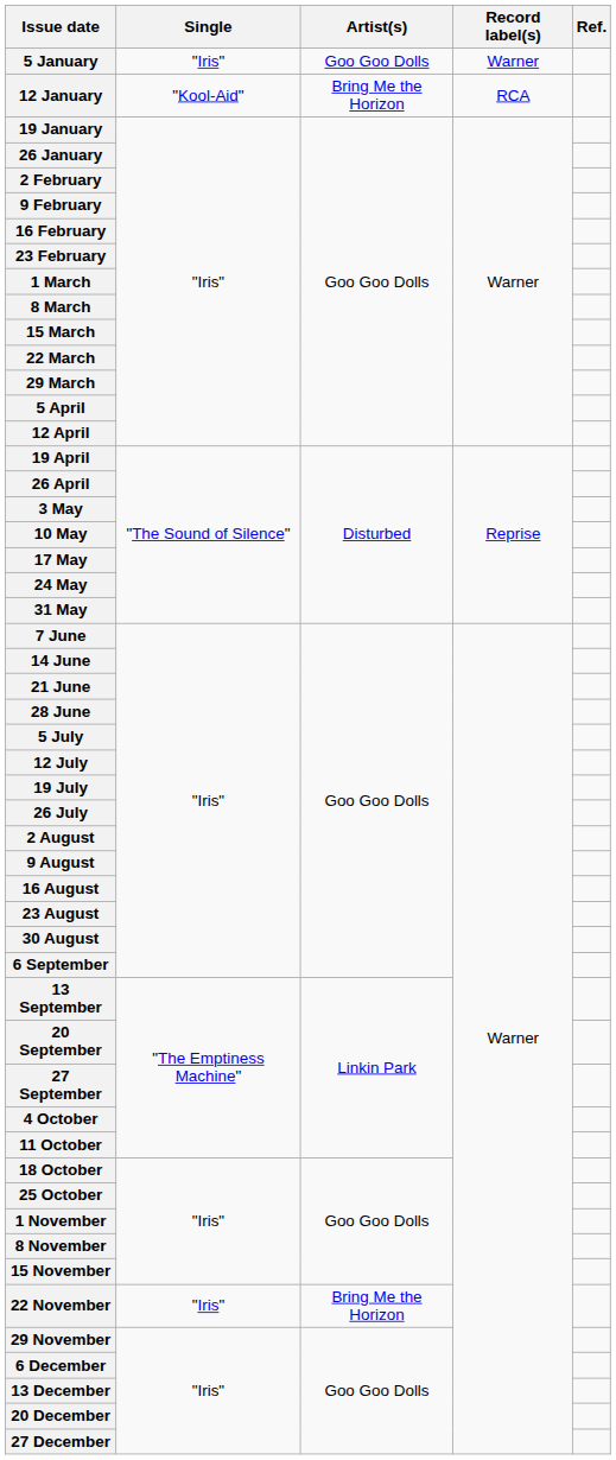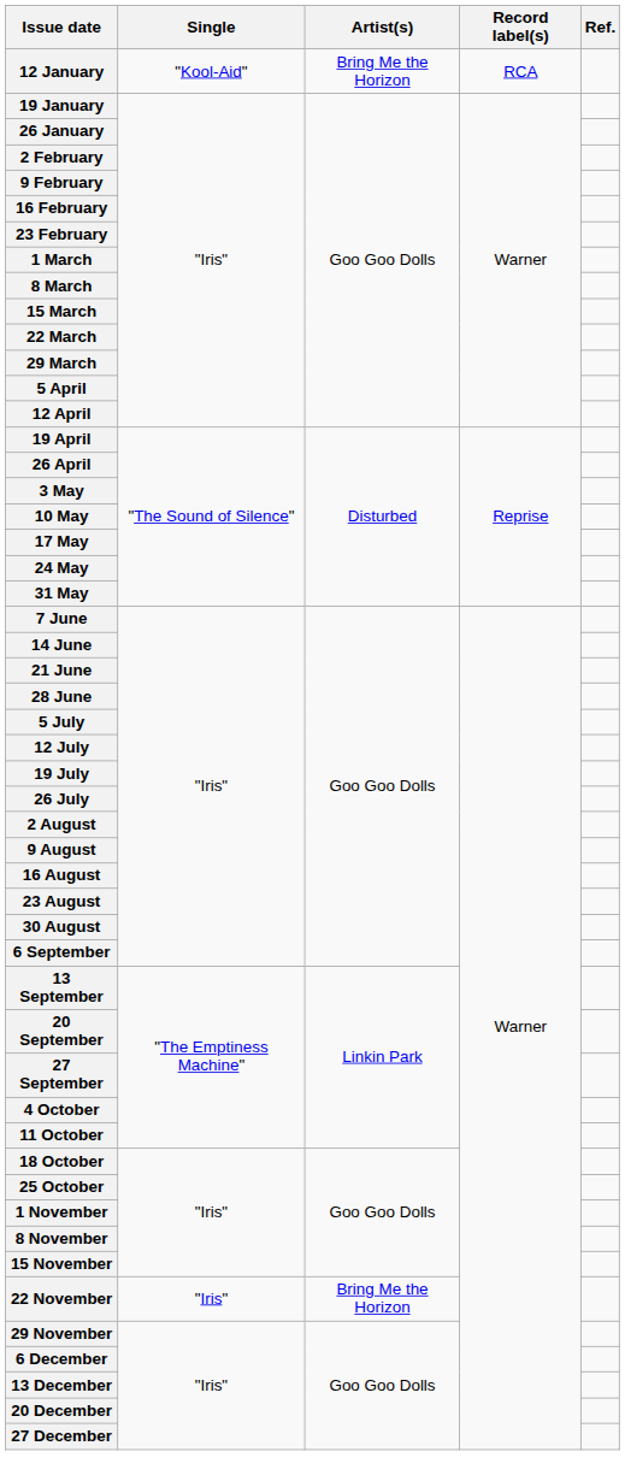- row: 5 January | "Iris" | Goo Goo Dolls | Warner
